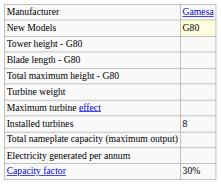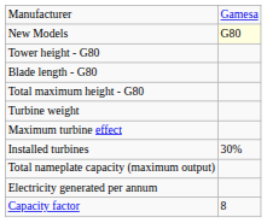Installed turbines | column 2: 8 -> 30%
Capacity factor | column 2: 30% -> 8
